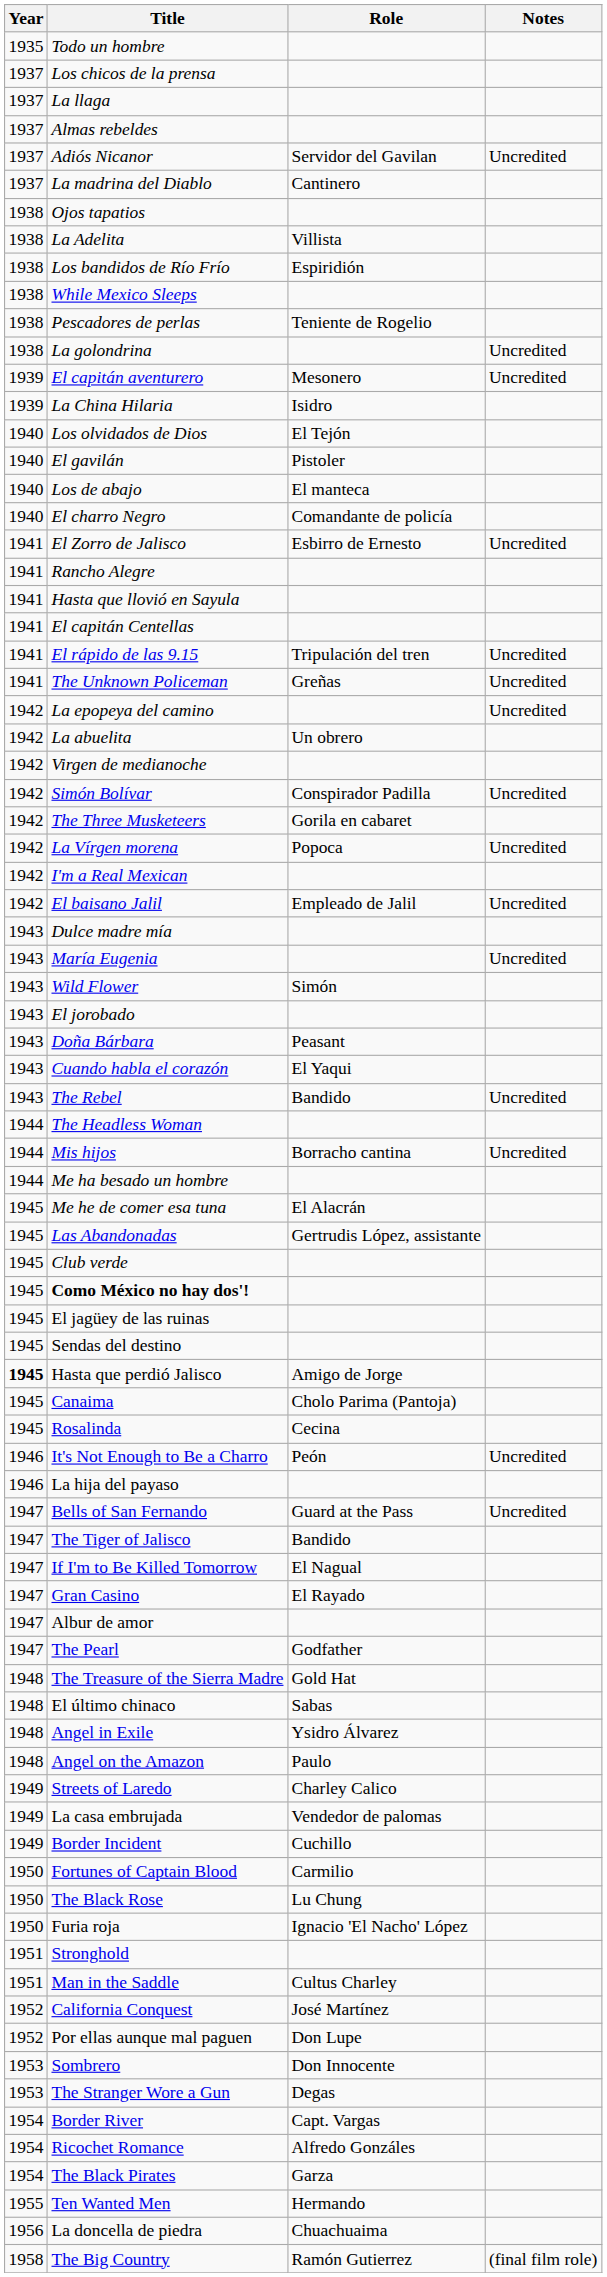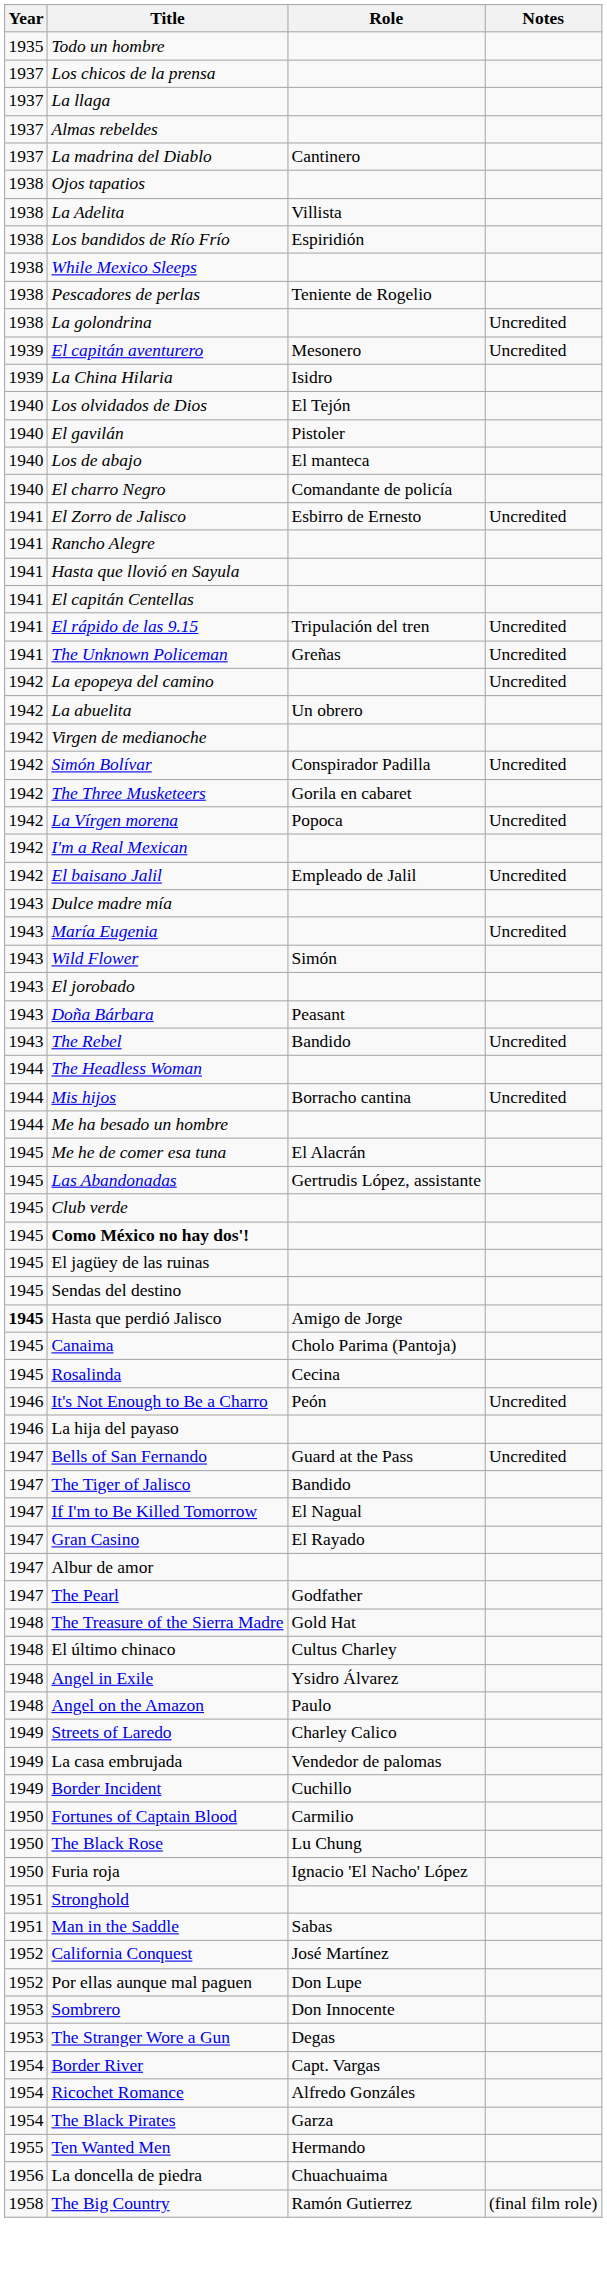- row: 1937 | Adiós Nicanor | Servidor del Gavilan | Uncredited
- row: 1943 | Cuando habla el corazón | El Yaqui
El último chinaco | Role: Sabas -> Cultus Charley
Man in the Saddle | Role: Cultus Charley -> Sabas
